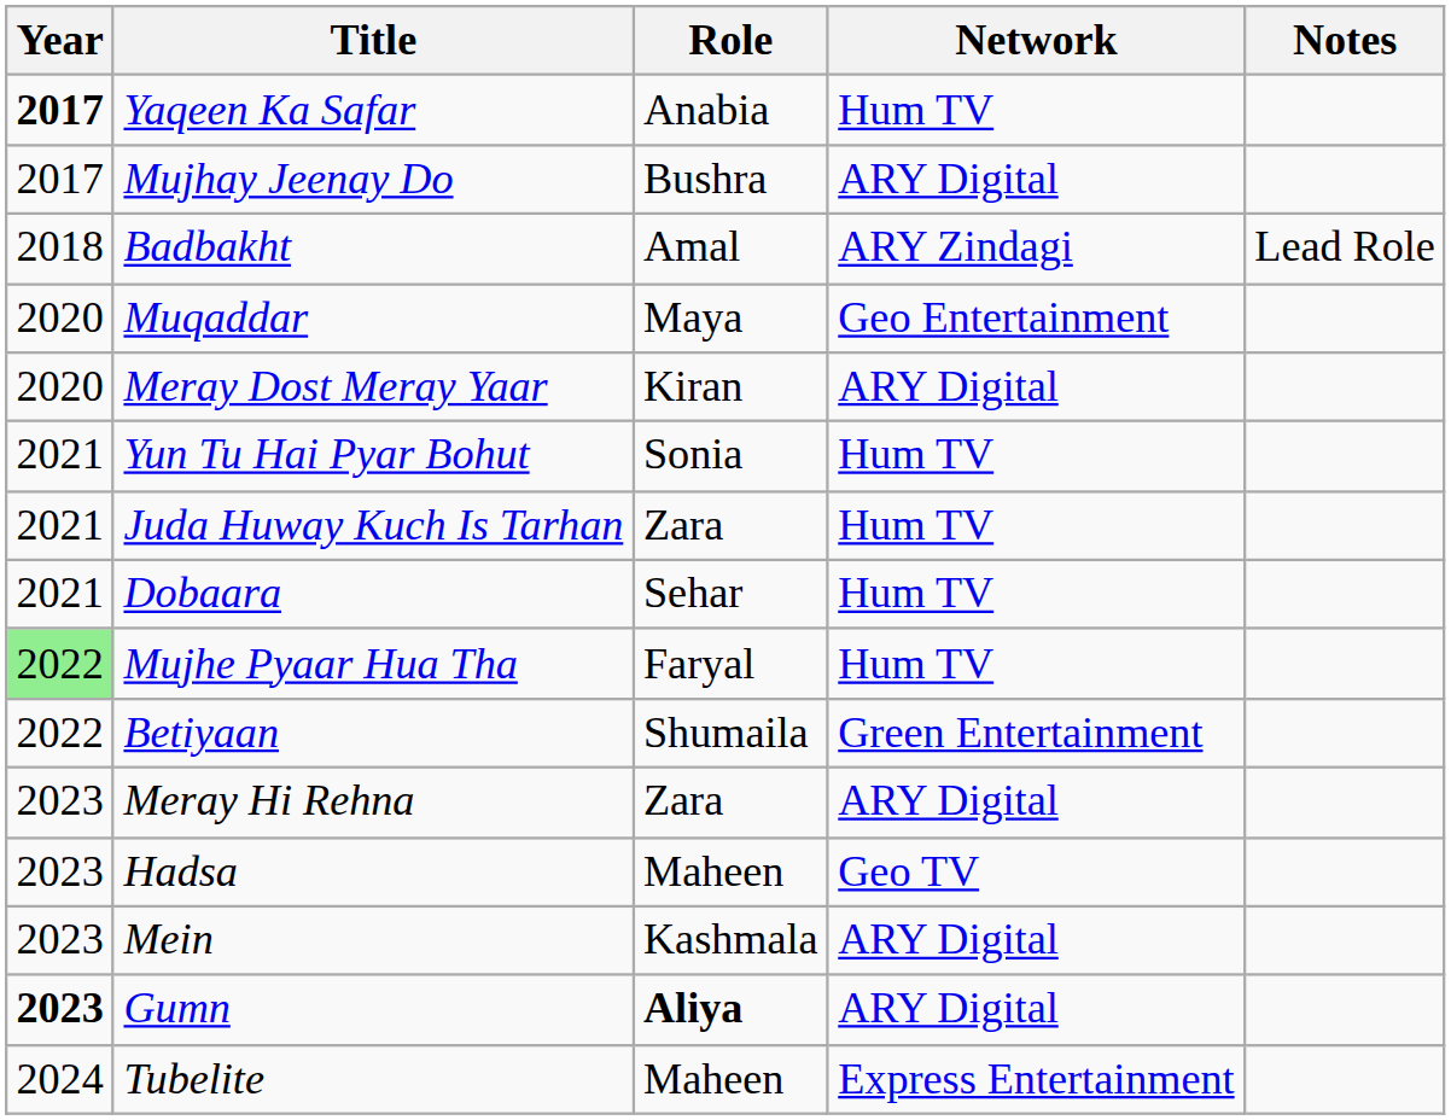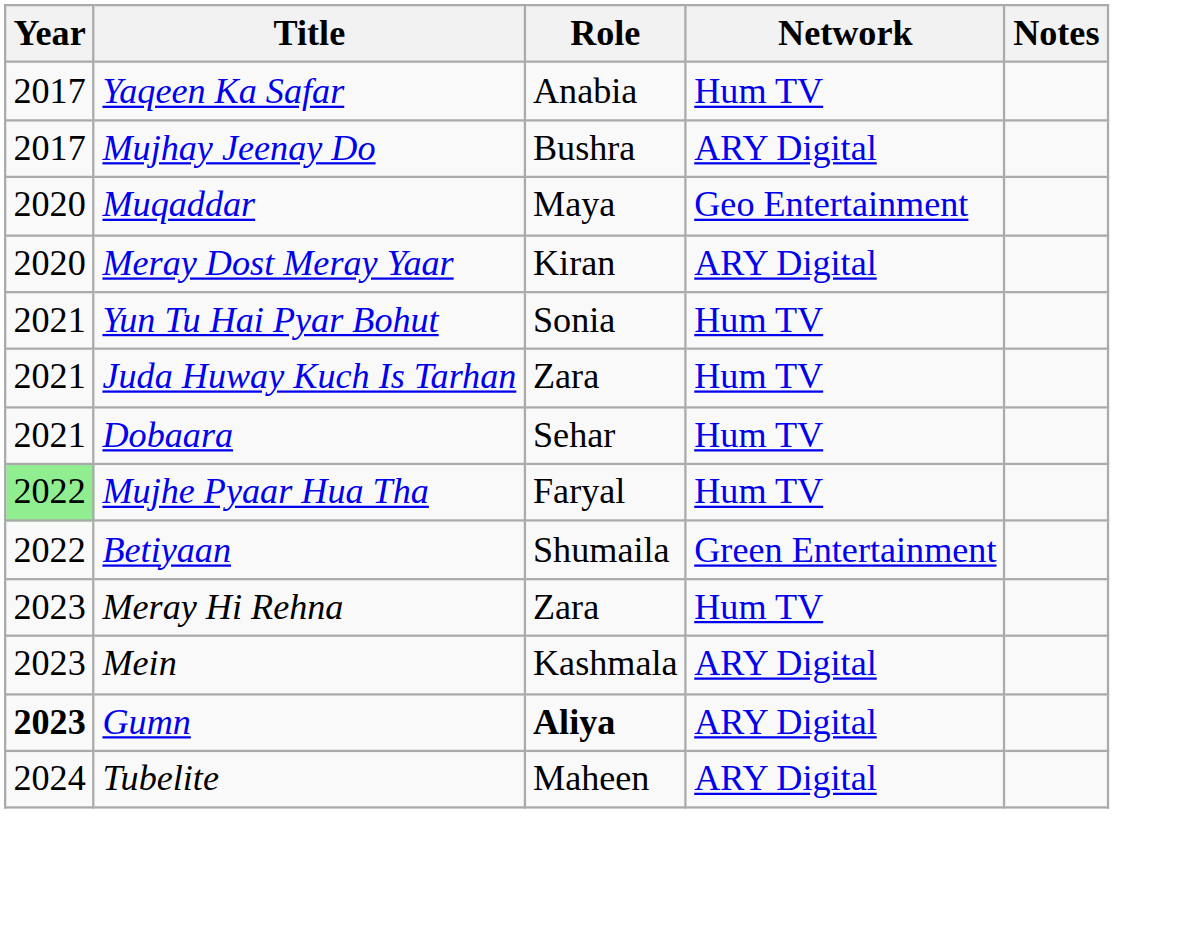Yaqeen Ka Safar | Year: bold -> normal
- row: 2018 | Badbakht | Amal | ARY Zindagi | Lead Role
Meray Hi Rehna | Network: ARY Digital -> Hum TV
- row: 2023 | Hadsa | Maheen | Geo TV
Tubelite | Network: Express Entertainment -> ARY Digital
